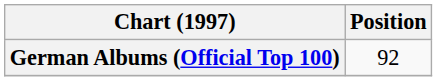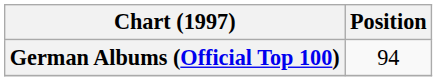German Albums (Official Top 100) | Position: 92 -> 94
